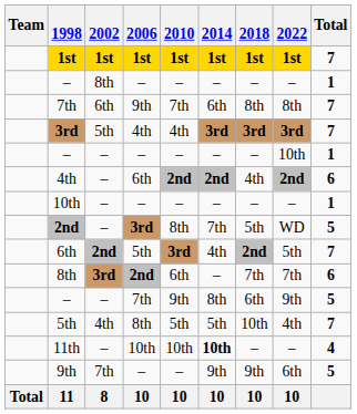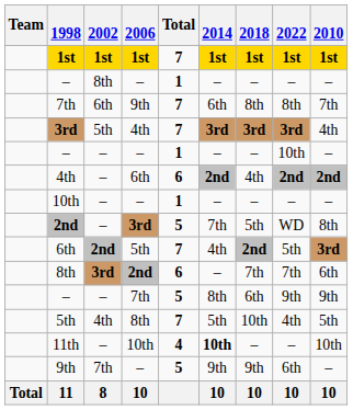columns swapped: 2010 <-> Total
